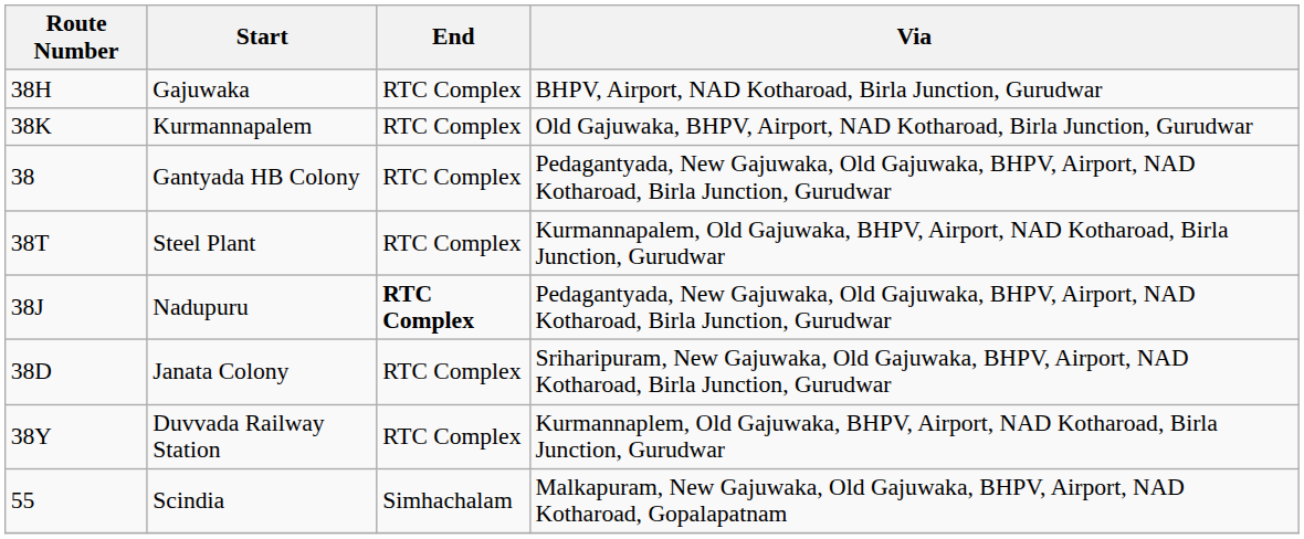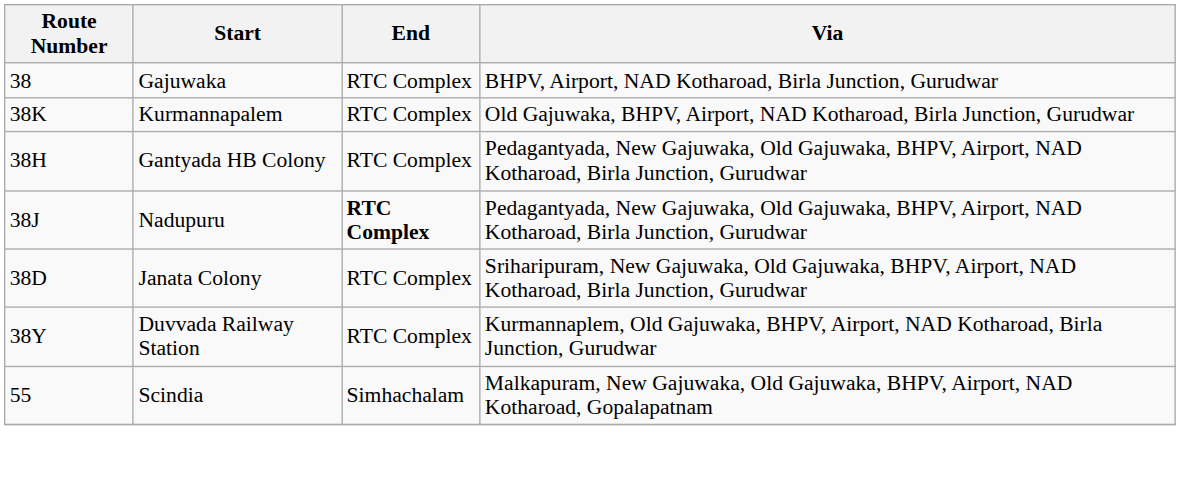Gajuwaka | Route Number: 38H -> 38
Gantyada HB Colony | Route Number: 38 -> 38H
- row: 38T | Steel Plant | RTC Complex | Kurmannapalem, Old Gajuwaka, BHPV, Airport, NAD Kotharoad, Birla Junction, Gurudwar
